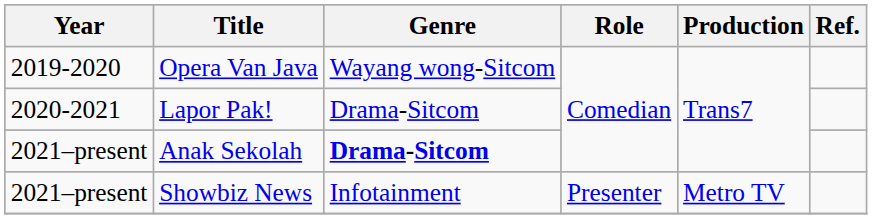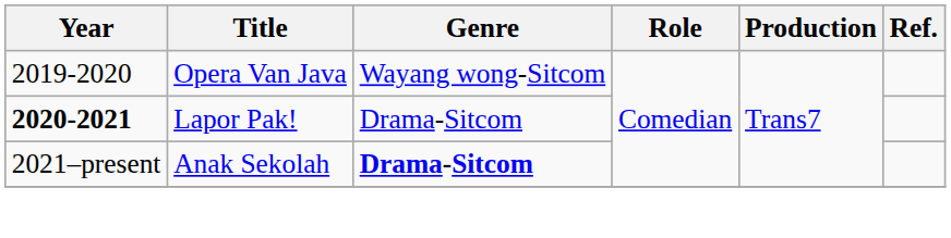Lapor Pak! | Year: normal -> bold
- row: 2021–present | Showbiz News | Infotainment | Presenter | Metro TV
